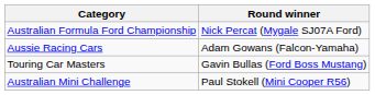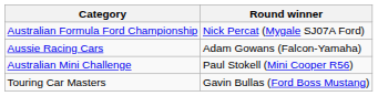rows swapped: Australian Mini Challenge <-> Touring Car Masters
